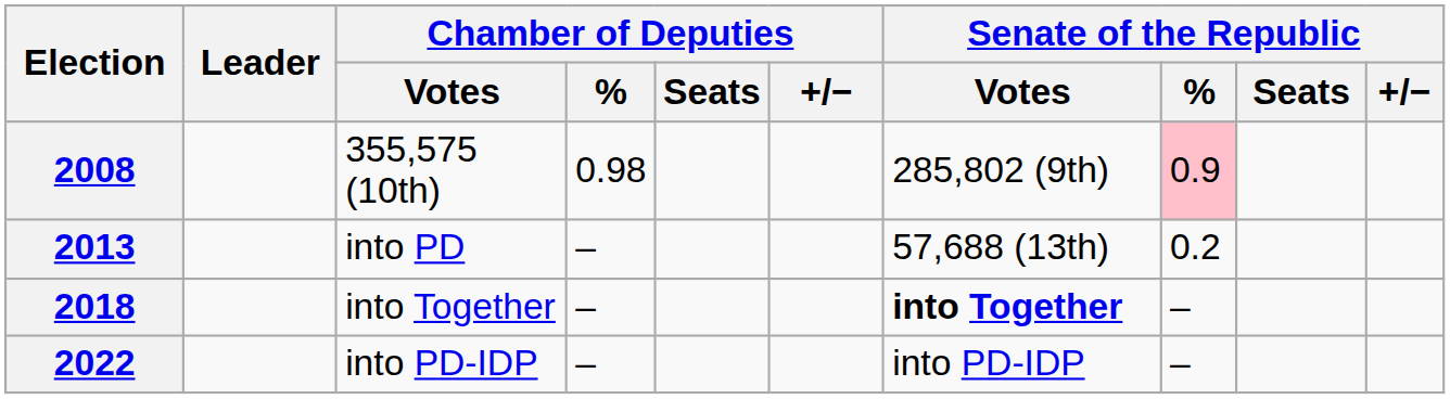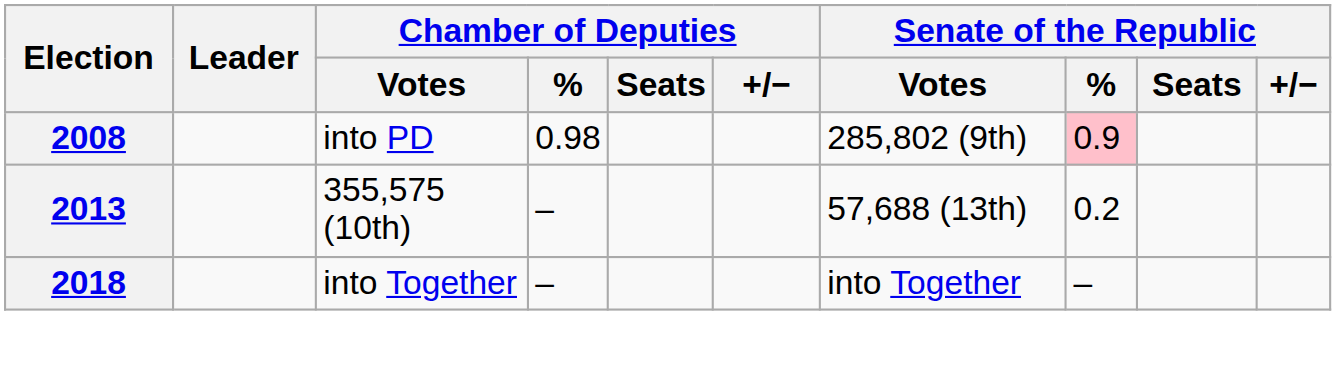2008 | Chamber of Deputies / Votes: 355,575 (10th) -> into PD
2013 | Chamber of Deputies / Votes: into PD -> 355,575 (10th)
2018 | Senate of the Republic / Votes: bold -> normal
- row: 2022 | into PD-IDP | – | into PD-IDP | –
